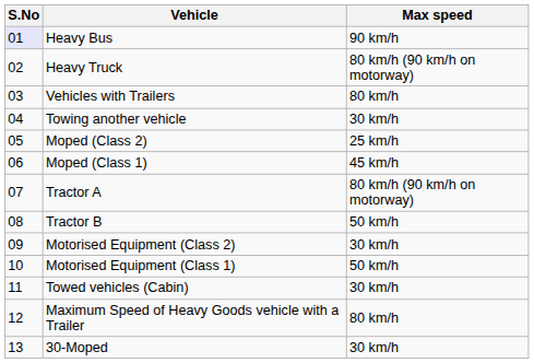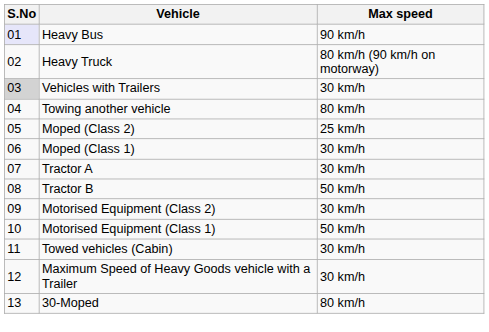Vehicles with Trailers | S.No: no background -> lightgrey background
Vehicles with Trailers | Max speed: 80 km/h -> 30 km/h
Towing another vehicle | Max speed: 30 km/h -> 80 km/h
Moped (Class 1) | Max speed: 45 km/h -> 30 km/h
Tractor A | Max speed: 80 km/h (90 km/h on motorway) -> 30 km/h
Maximum Speed of Heavy Goods vehicle with a Trailer | Max speed: 80 km/h -> 30 km/h
30-Moped | Max speed: 30 km/h -> 80 km/h
